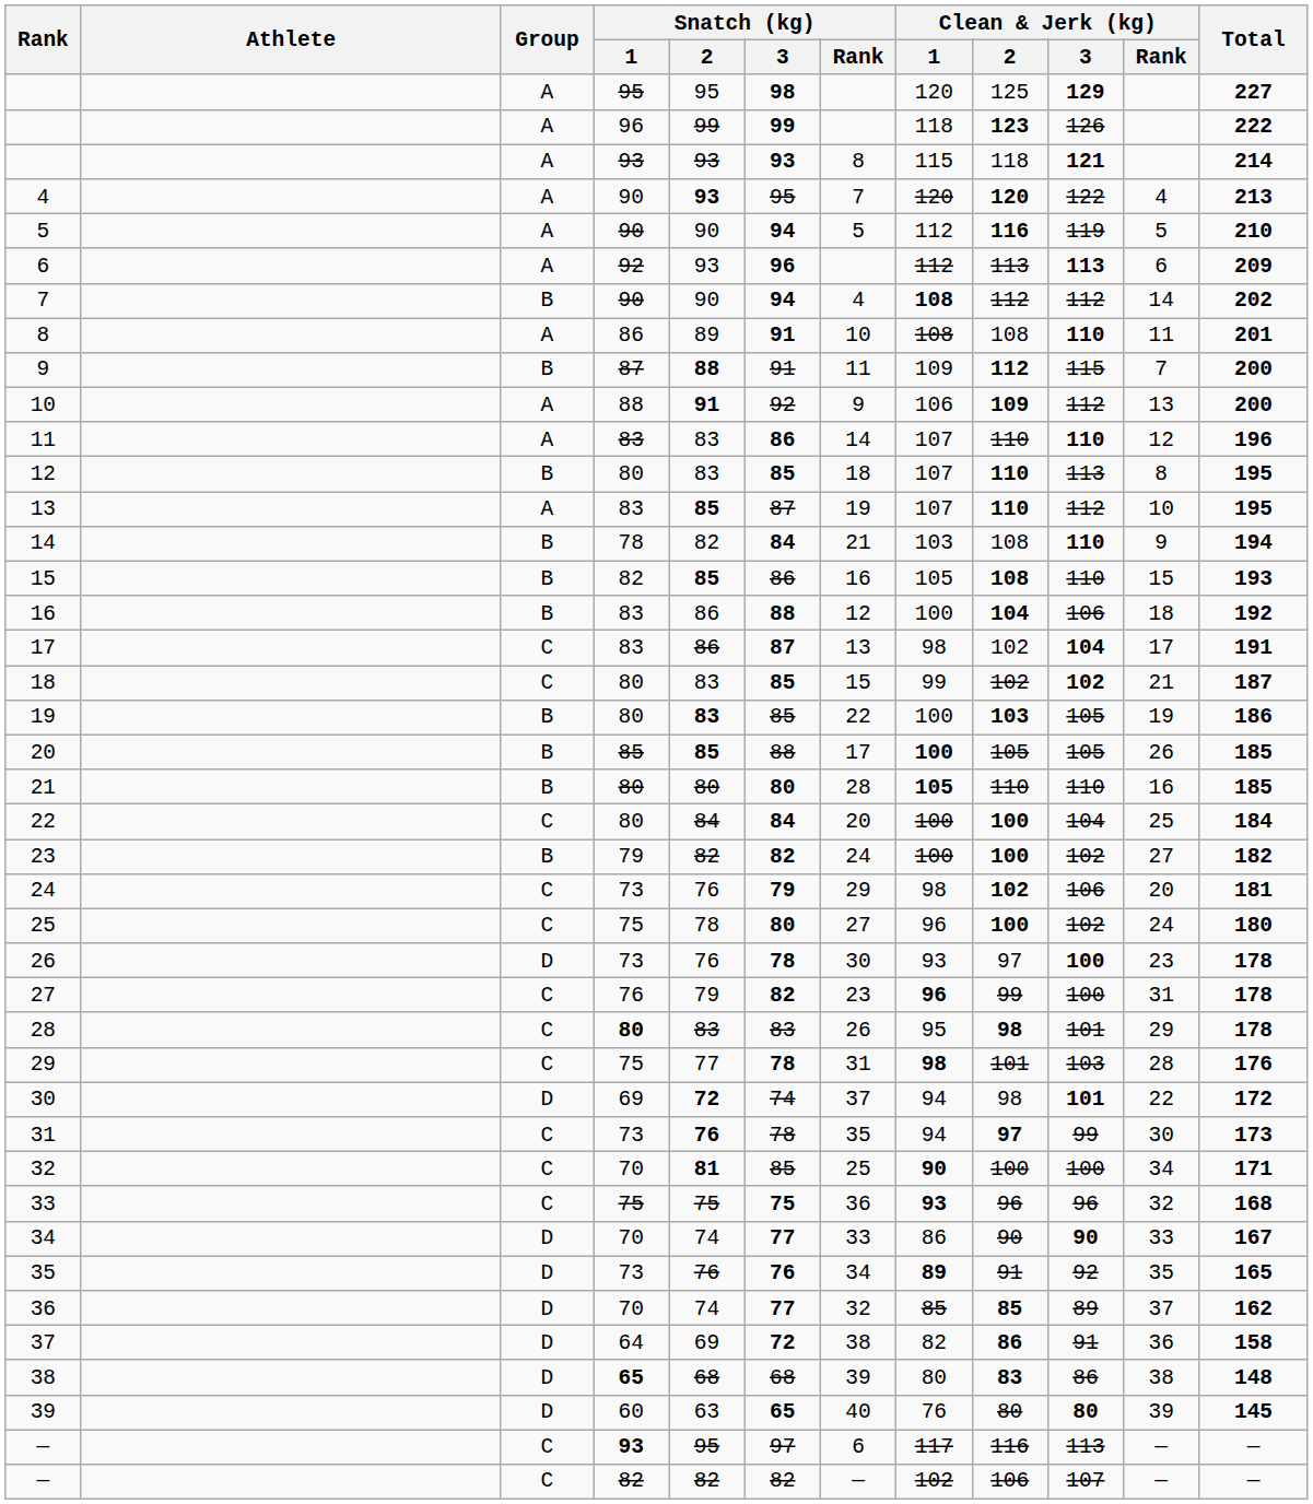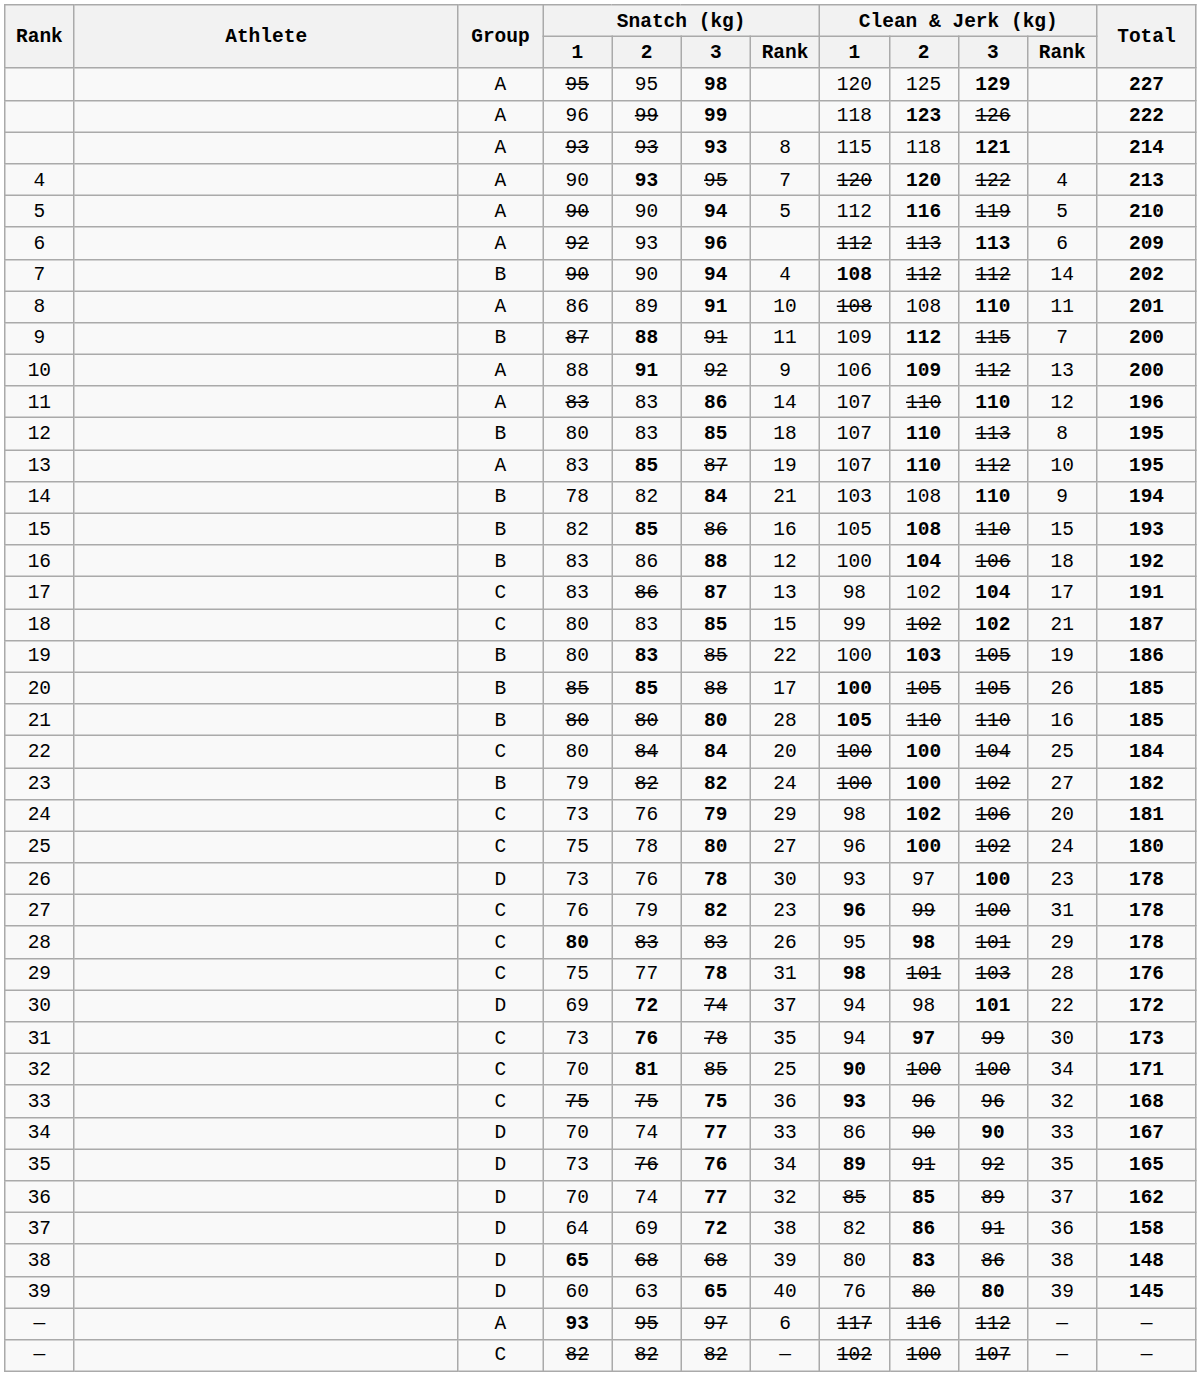— / 93 | Group: C -> A
— / 93 | Clean & Jerk (kg) / 3: 113 -> 112
— / 82 | Clean & Jerk (kg) / 2: 106 -> 100
